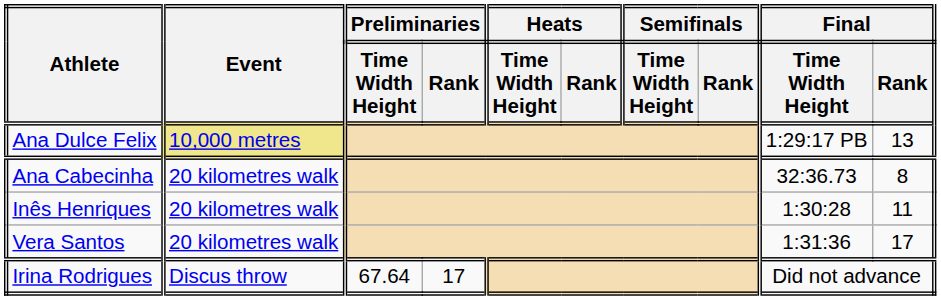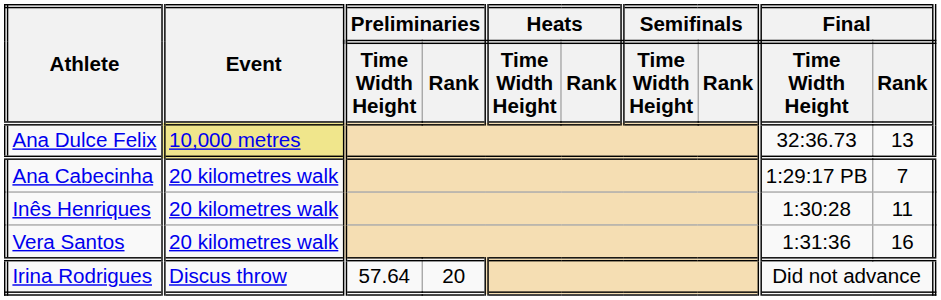Ana Dulce Felix | Final / Time Width Height: 1:29:17 PB -> 32:36.73
Ana Cabecinha | Final / Time Width Height: 32:36.73 -> 1:29:17 PB
Ana Cabecinha | Final / Rank: 8 -> 7
Vera Santos | Final / Rank: 17 -> 16
Irina Rodrigues | Preliminaries / Time Width Height: 67.64 -> 57.64
Irina Rodrigues | Preliminaries / Rank: 17 -> 20
